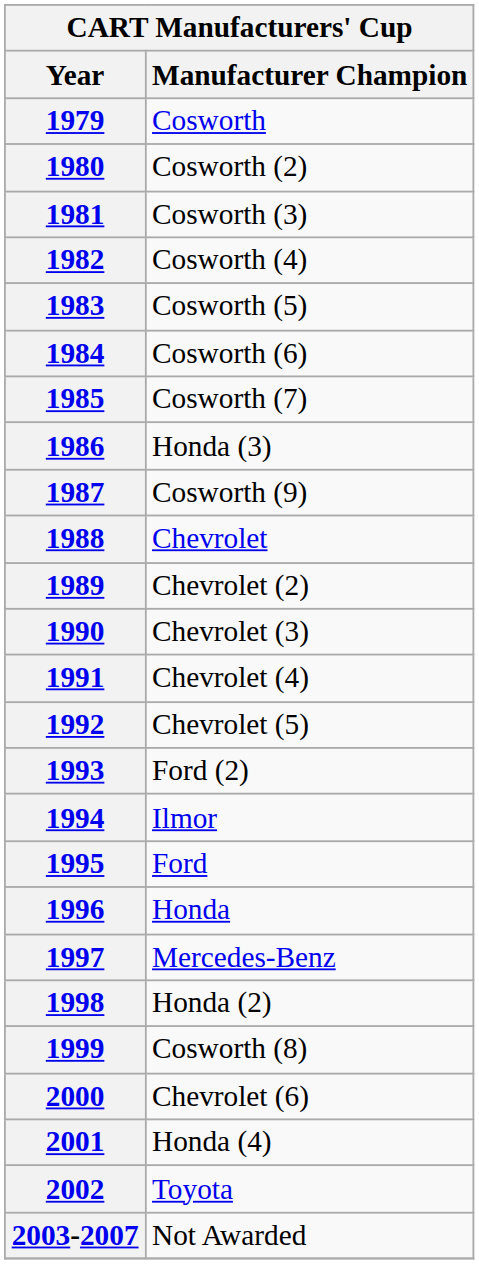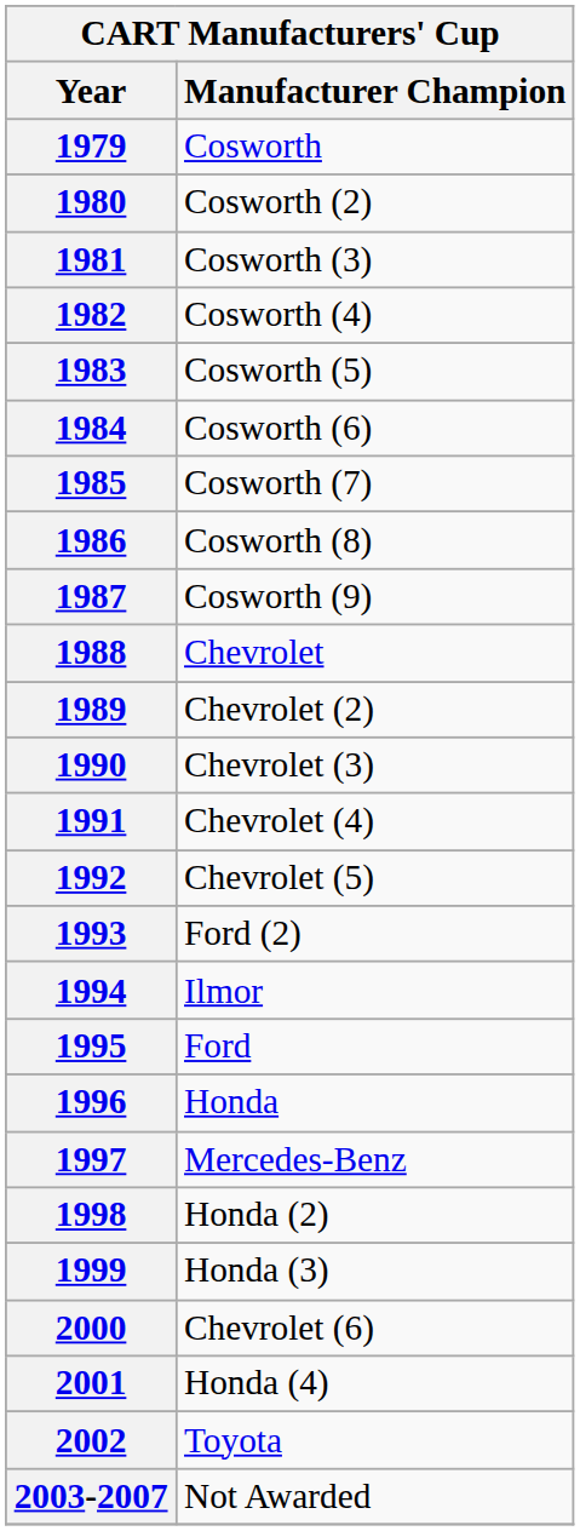1986 | column 2: Honda (3) -> Cosworth (8)
1999 | column 2: Cosworth (8) -> Honda (3)
